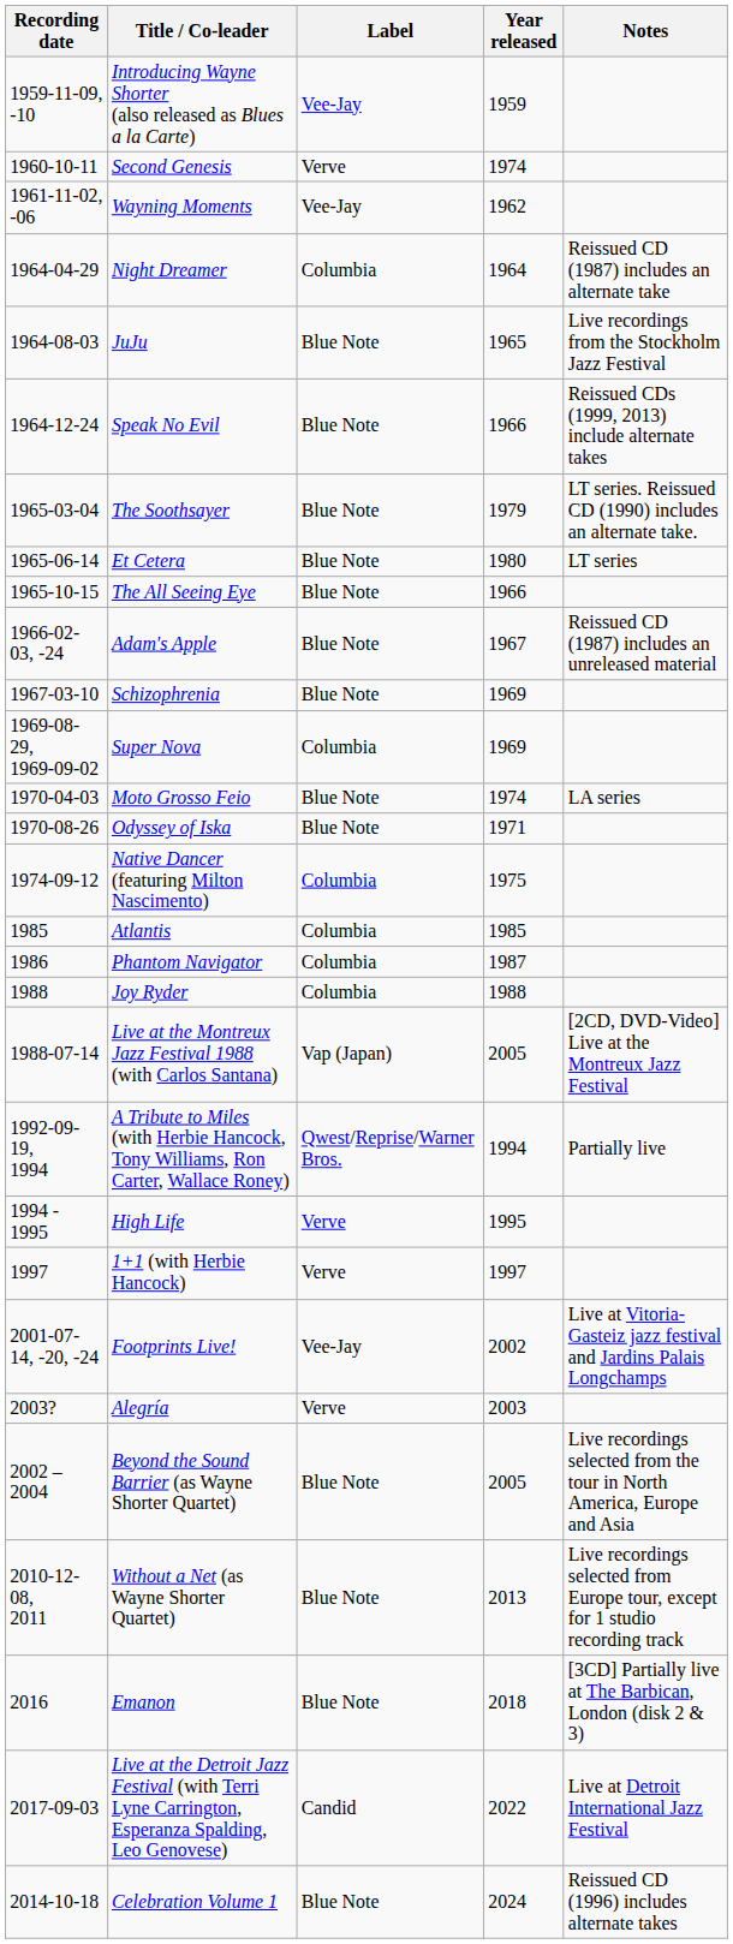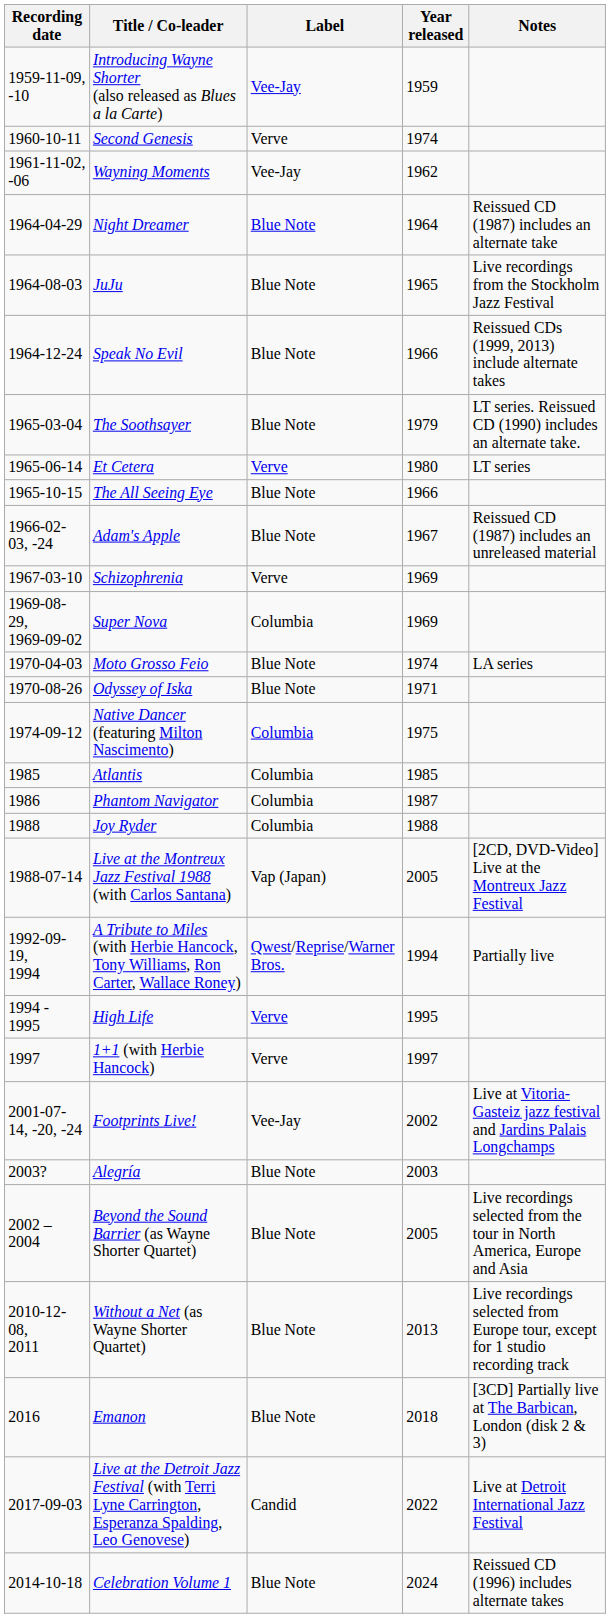Night Dreamer | Label: Columbia -> Blue Note
Et Cetera | Label: Blue Note -> Verve
Schizophrenia | Label: Blue Note -> Verve
Alegría | Label: Verve -> Blue Note
